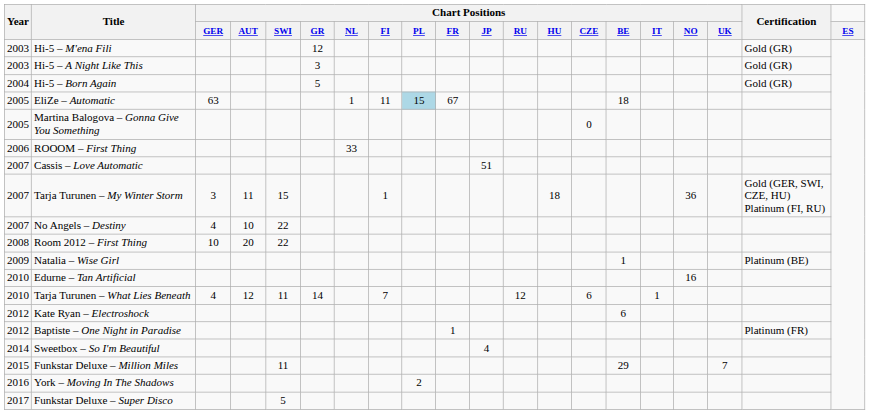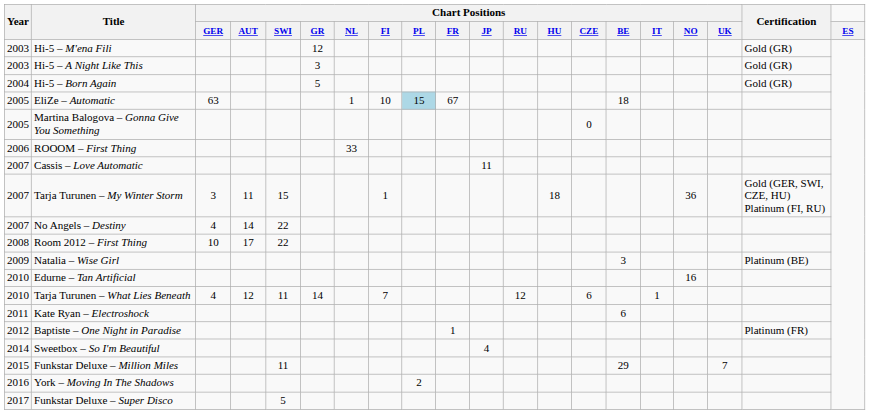EliZe – Automatic | Chart Positions / FI: 11 -> 10
Cassis – Love Automatic | Chart Positions / JP: 51 -> 11
No Angels – Destiny | Chart Positions / AUT: 10 -> 14
Room 2012 – First Thing | Chart Positions / AUT: 20 -> 17
Natalia – Wise Girl | Chart Positions / BE: 1 -> 3
Kate Ryan – Electroshock | Year: 2012 -> 2011
